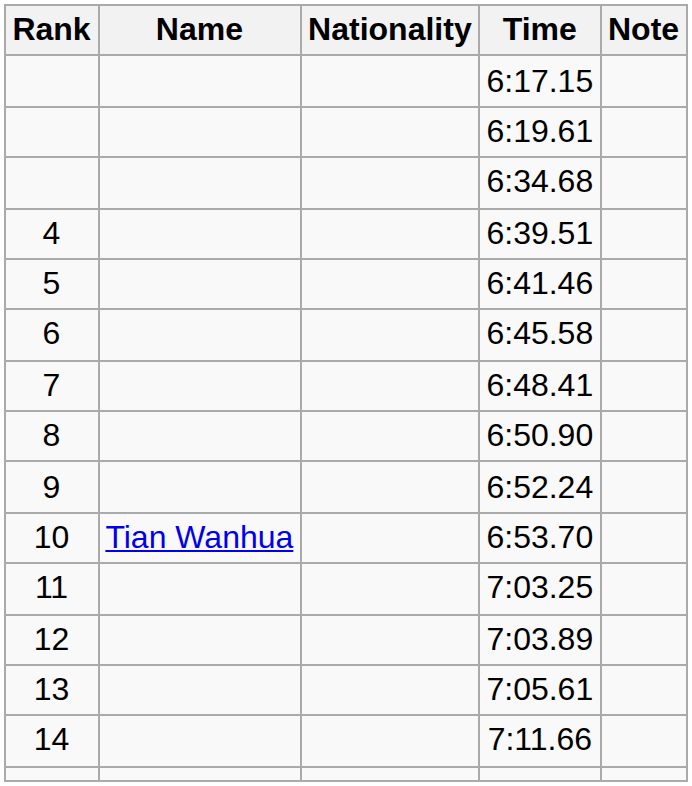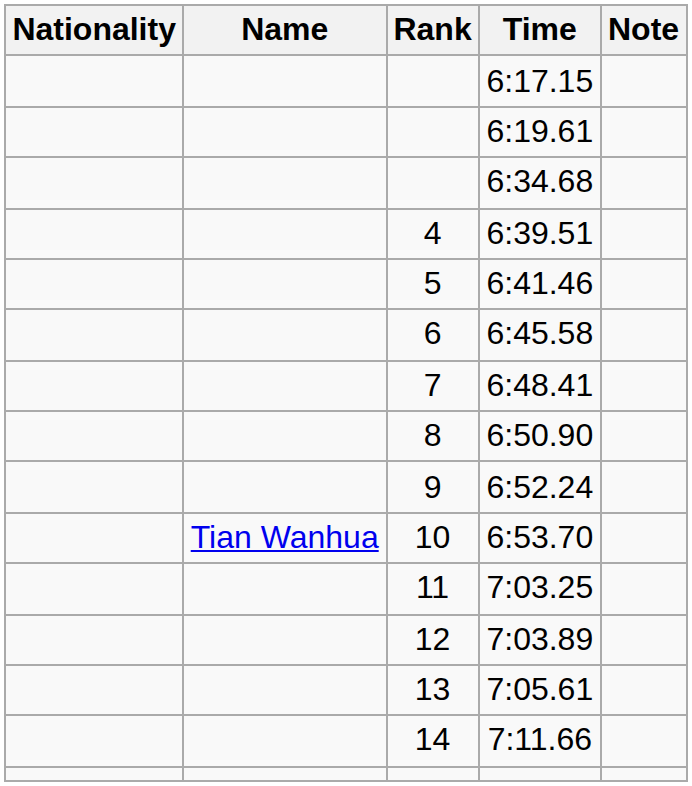columns swapped: Rank <-> Nationality
